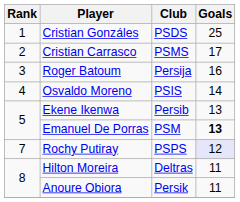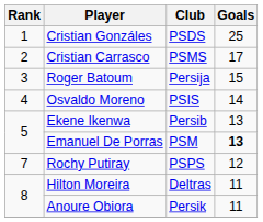Roger Batoum | Goals: 16 -> 15
Rochy Putiray | Goals: lavender background -> no background
